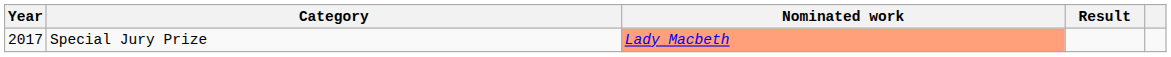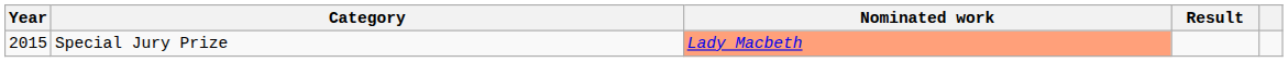Special Jury Prize | Year: 2017 -> 2015
